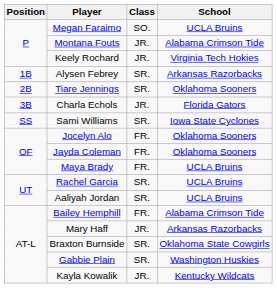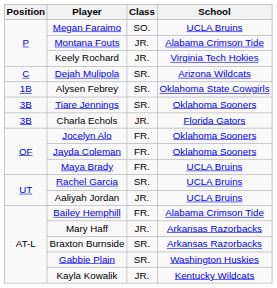+ row: C | Dejah Mulipola | SR. | Arizona Wildcats
Alysen Febrey | School: Arkansas Razorbacks -> Oklahoma State Cowgirls
Tiare Jennings | Position: 2B -> 3B
- row: SS | Sami Williams | SR. | Iowa State Cyclones
Aaliyah Jordan | Class: SR. -> JR.
Braxton Burnside | School: Oklahoma State Cowgirls -> Arkansas Razorbacks
